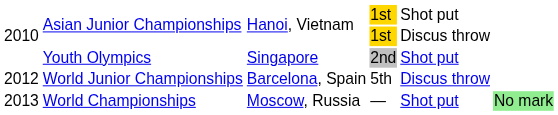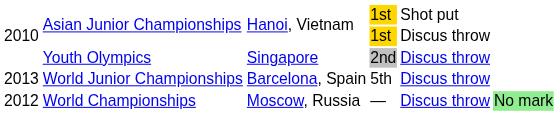Youth Olympics | column 5: Shot put -> Discus throw
World Junior Championships | column 1: 2012 -> 2013
World Championships | column 1: 2013 -> 2012
World Championships | column 5: Shot put -> Discus throw
